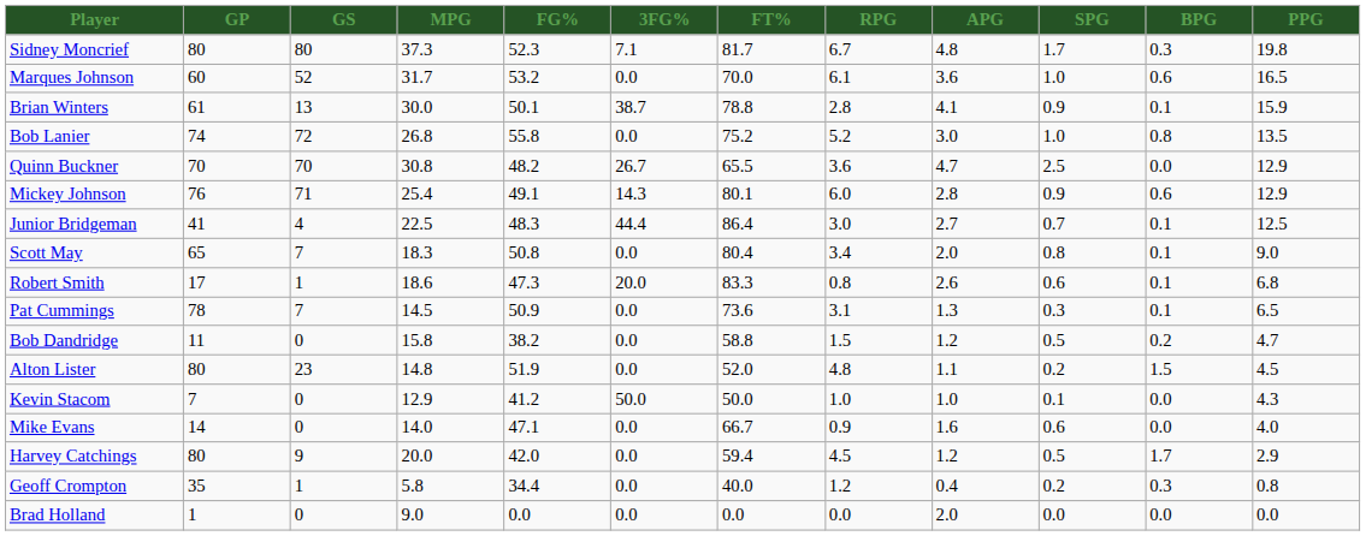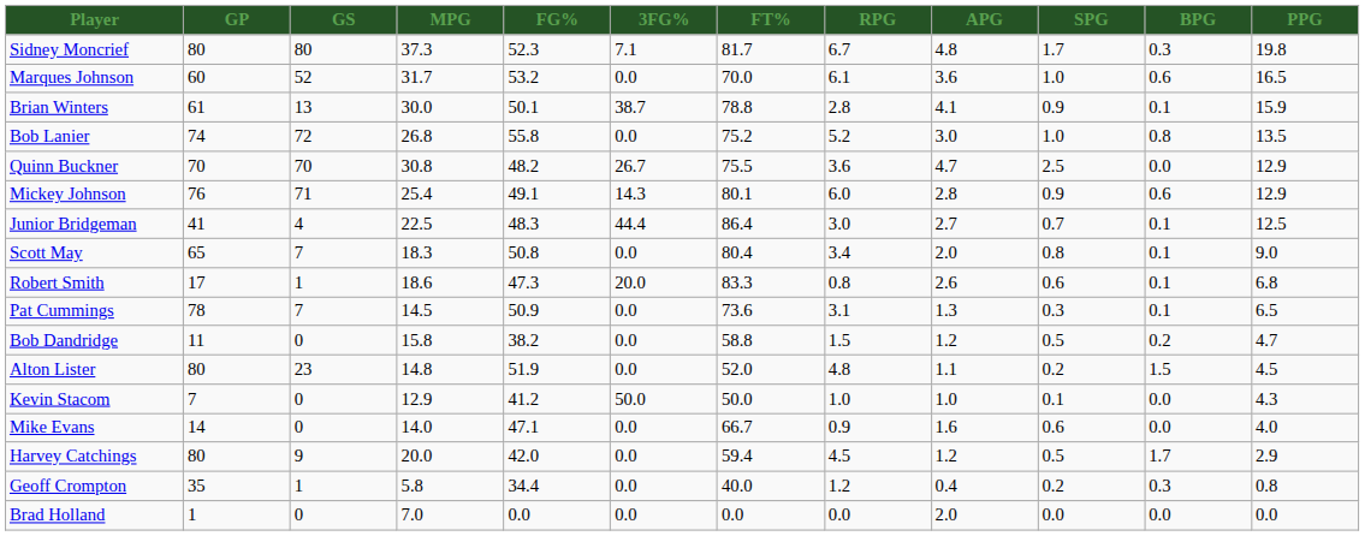Quinn Buckner | FT%: 65.5 -> 75.5
Brad Holland | MPG: 9.0 -> 7.0
